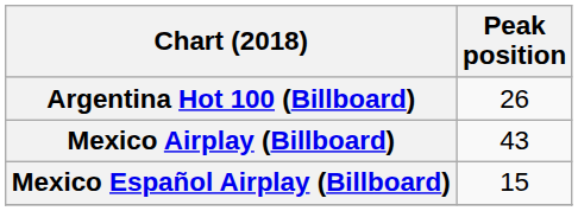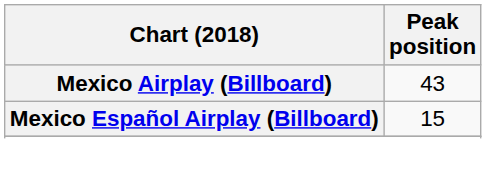- row: Argentina Hot 100 (Billboard) | 26
